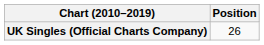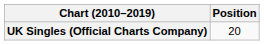UK Singles (Official Charts Company) | Position: 26 -> 20
